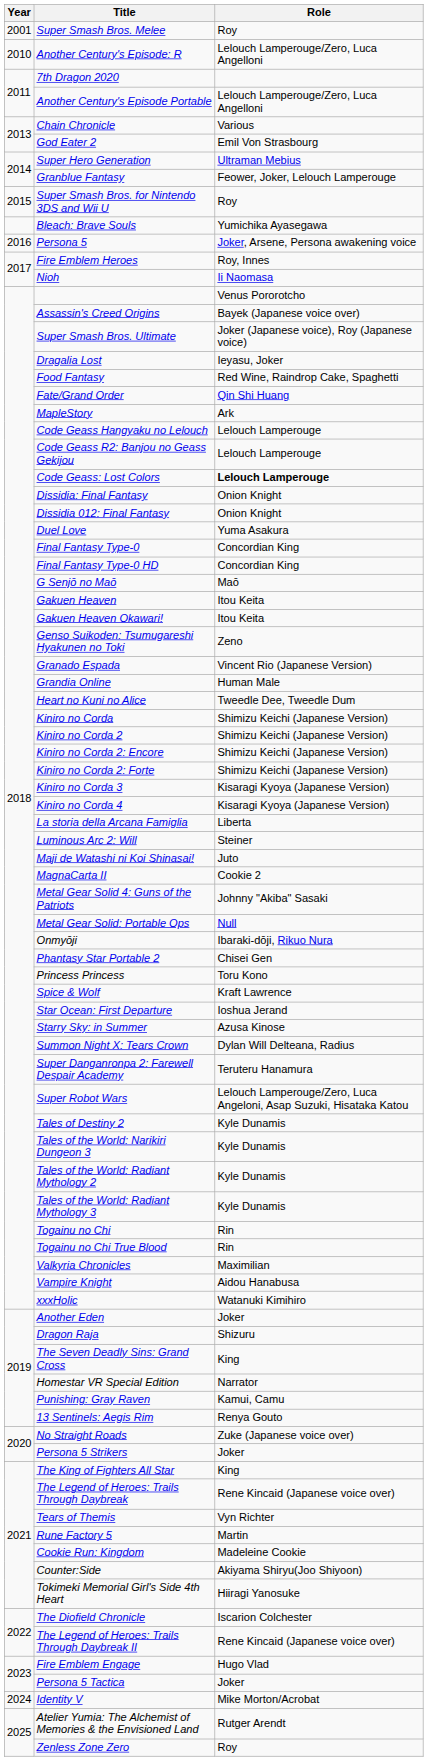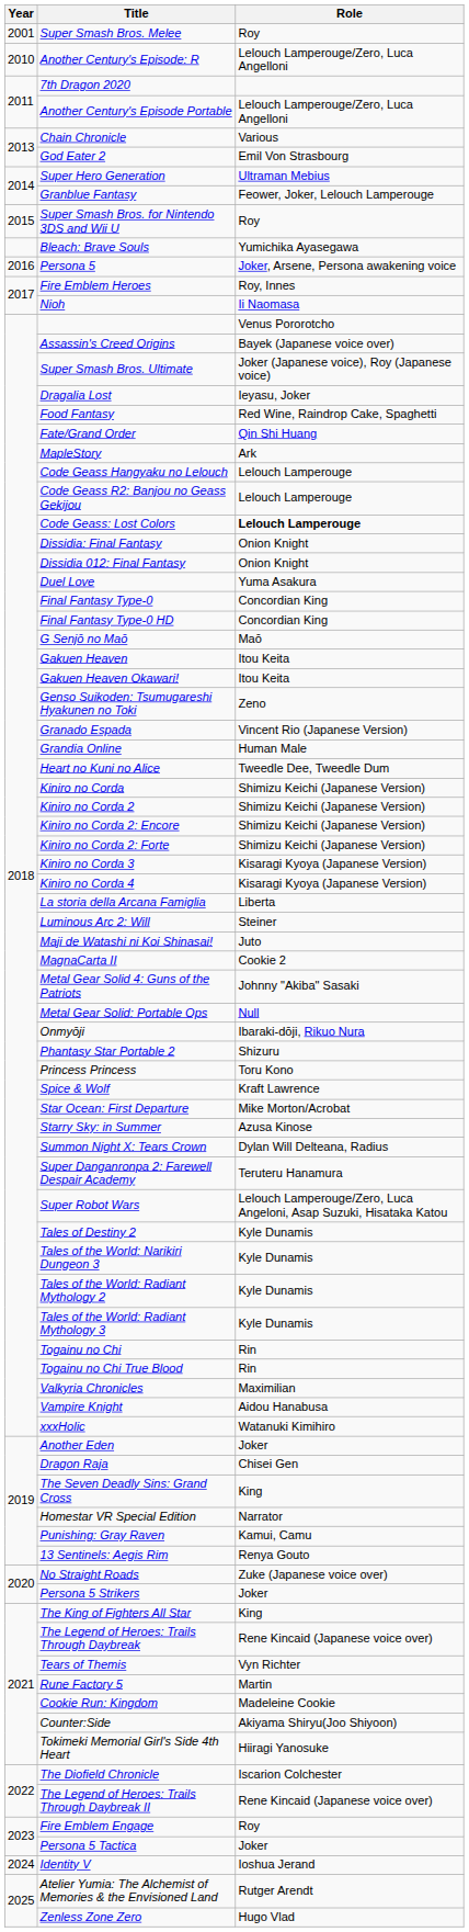Phantasy Star Portable 2 | Role: Chisei Gen -> Shizuru
Star Ocean: First Departure | Role: Ioshua Jerand -> Mike Morton/Acrobat
Dragon Raja | Role: Shizuru -> Chisei Gen
Fire Emblem Engage | Role: Hugo Vlad -> Roy
Identity V | Role: Mike Morton/Acrobat -> Ioshua Jerand
Zenless Zone Zero | Role: Roy -> Hugo Vlad
